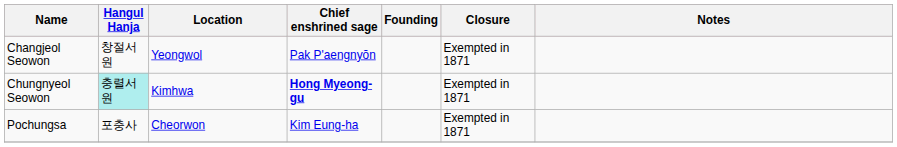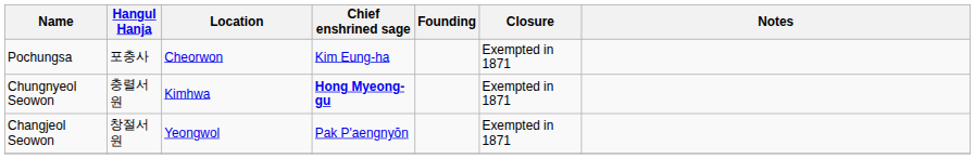rows swapped: Changjeol Seowon <-> Pochungsa
Chungnyeol Seowon | Hangul Hanja: paleturquoise background -> no background
